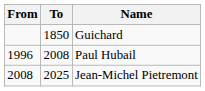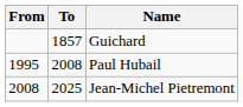Guichard | To: 1850 -> 1857
Paul Hubail | From: 1996 -> 1995
